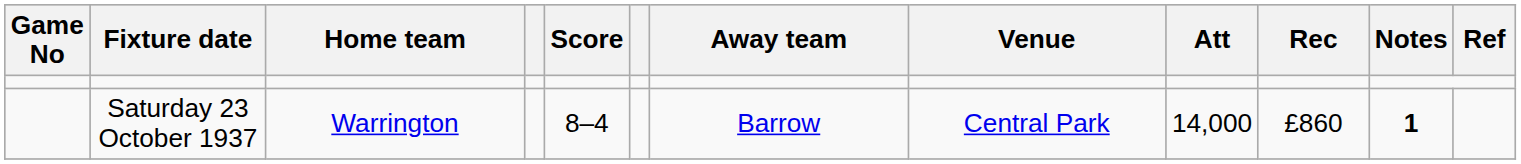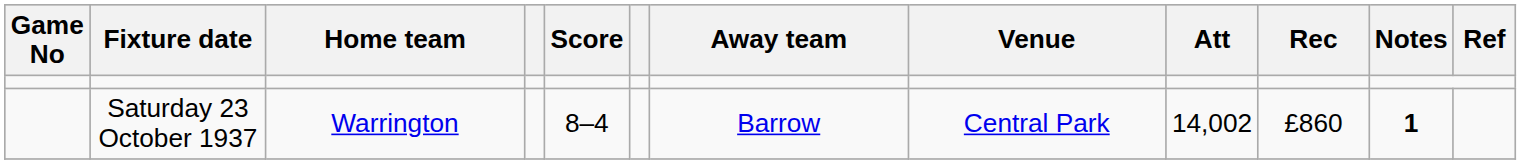Saturday 23 October 1937 | Att: 14,000 -> 14,002
